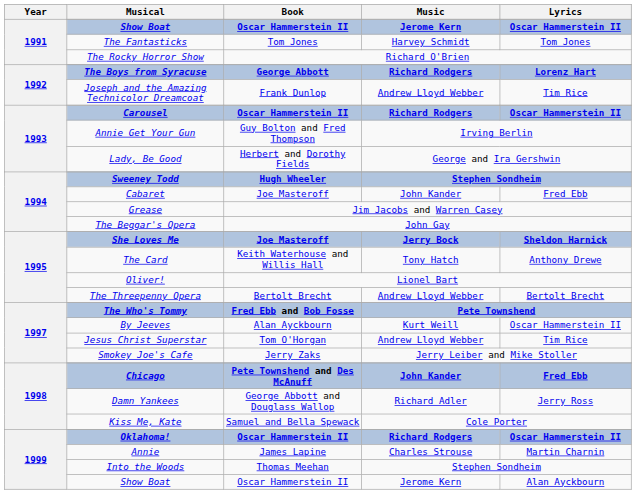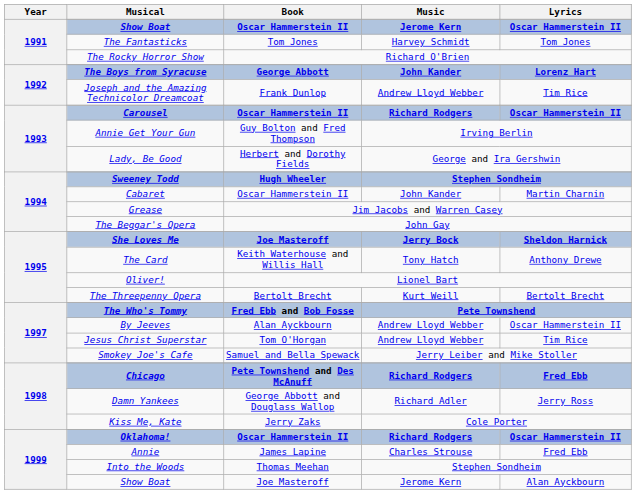The Boys from Syracuse | Music: Richard Rodgers -> John Kander
Cabaret | Book: Joe Masteroff -> Oscar Hammerstein II
Cabaret | Lyrics: Fred Ebb -> Martin Charnin
The Threepenny Opera | Music: Andrew Lloyd Webber -> Kurt Weill
By Jeeves | Music: Kurt Weill -> Andrew Lloyd Webber
Smokey Joe's Cafe | Book: Jerry Zaks -> Samuel and Bella Spewack
Chicago | Music: John Kander -> Richard Rodgers
Kiss Me, Kate | Book: Samuel and Bella Spewack -> Jerry Zaks
Annie | Lyrics: Martin Charnin -> Fred Ebb
1999 / Show Boat | Book: Oscar Hammerstein II -> Joe Masteroff
